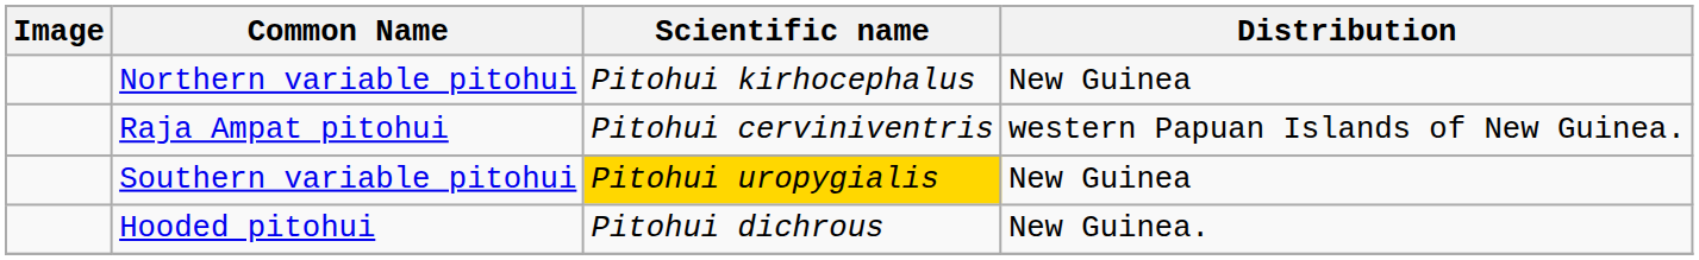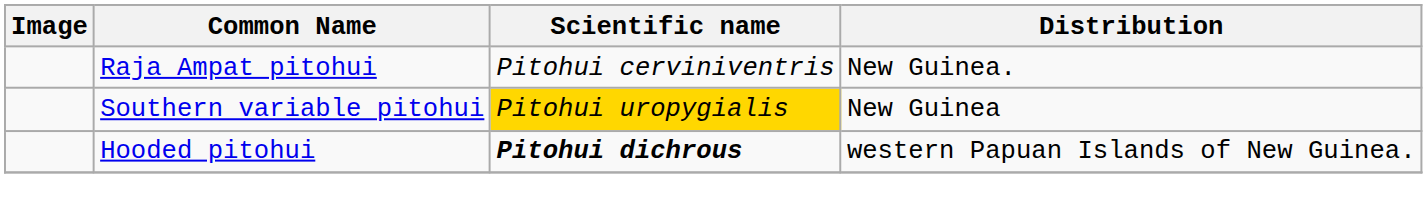- row: Northern variable pitohui | Pitohui kirhocephalus | New Guinea
Raja Ampat pitohui | Distribution: western Papuan Islands of New Guinea. -> New Guinea.
Hooded pitohui | Scientific name: normal -> bold
Hooded pitohui | Distribution: New Guinea. -> western Papuan Islands of New Guinea.
